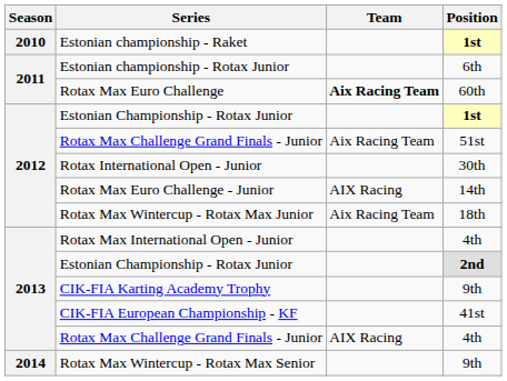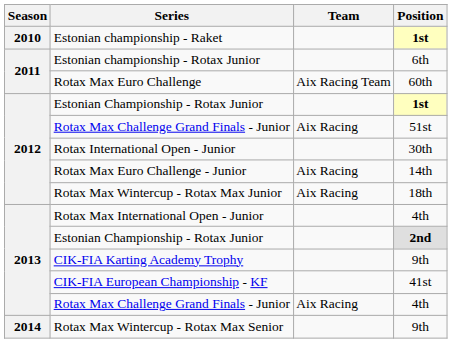Rotax Max Euro Challenge | Team: bold -> normal
Rotax Max Challenge Grand Finals - Junior / 51st | Team: Aix Racing Team -> Aix Racing
Rotax Max Euro Challenge - Junior | Team: AIX Racing -> Aix Racing
Rotax Max Wintercup - Rotax Max Junior | Team: Aix Racing Team -> Aix Racing
Rotax Max Challenge Grand Finals - Junior / 4th | Team: AIX Racing -> Aix Racing
